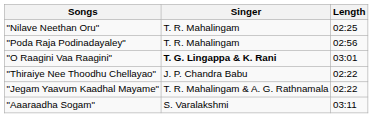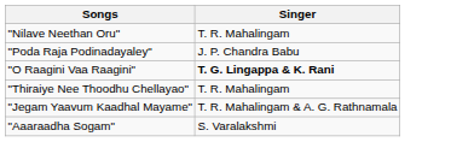- column: Length | 02:25 | 02:56 | 03:01 | 02:22 | 02:22 | 03:11
"Poda Raja Podinadayaley" | Singer: T. R. Mahalingam -> J. P. Chandra Babu
"Thiraiye Nee Thoodhu Chellayao" | Singer: J. P. Chandra Babu -> T. R. Mahalingam
